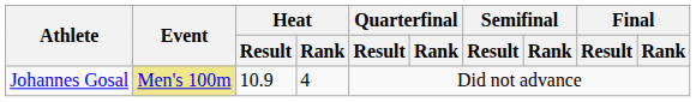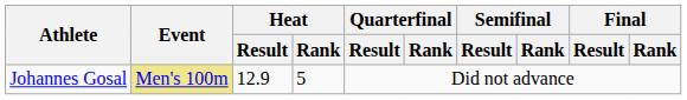Johannes Gosal | Heat / Result: 10.9 -> 12.9
Johannes Gosal | Heat / Rank: 4 -> 5
